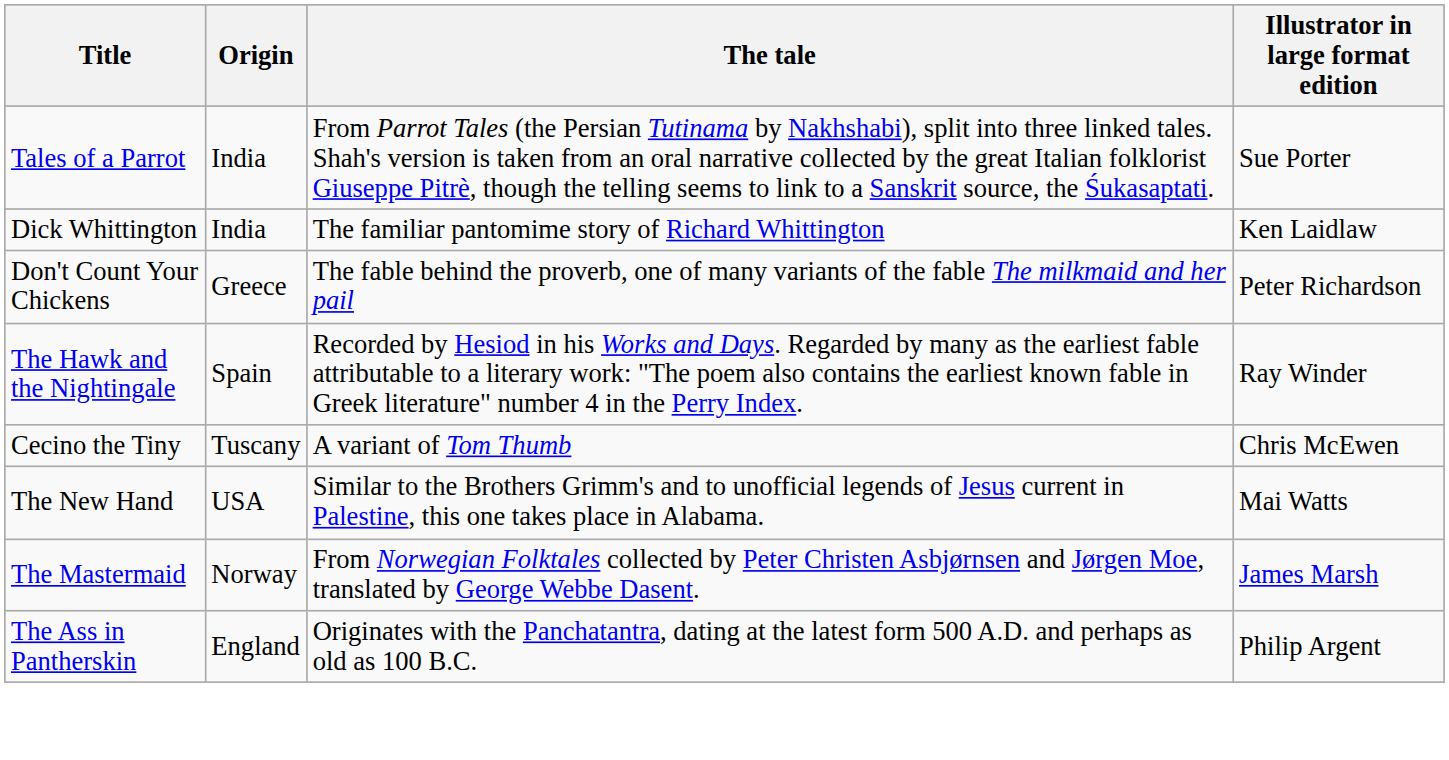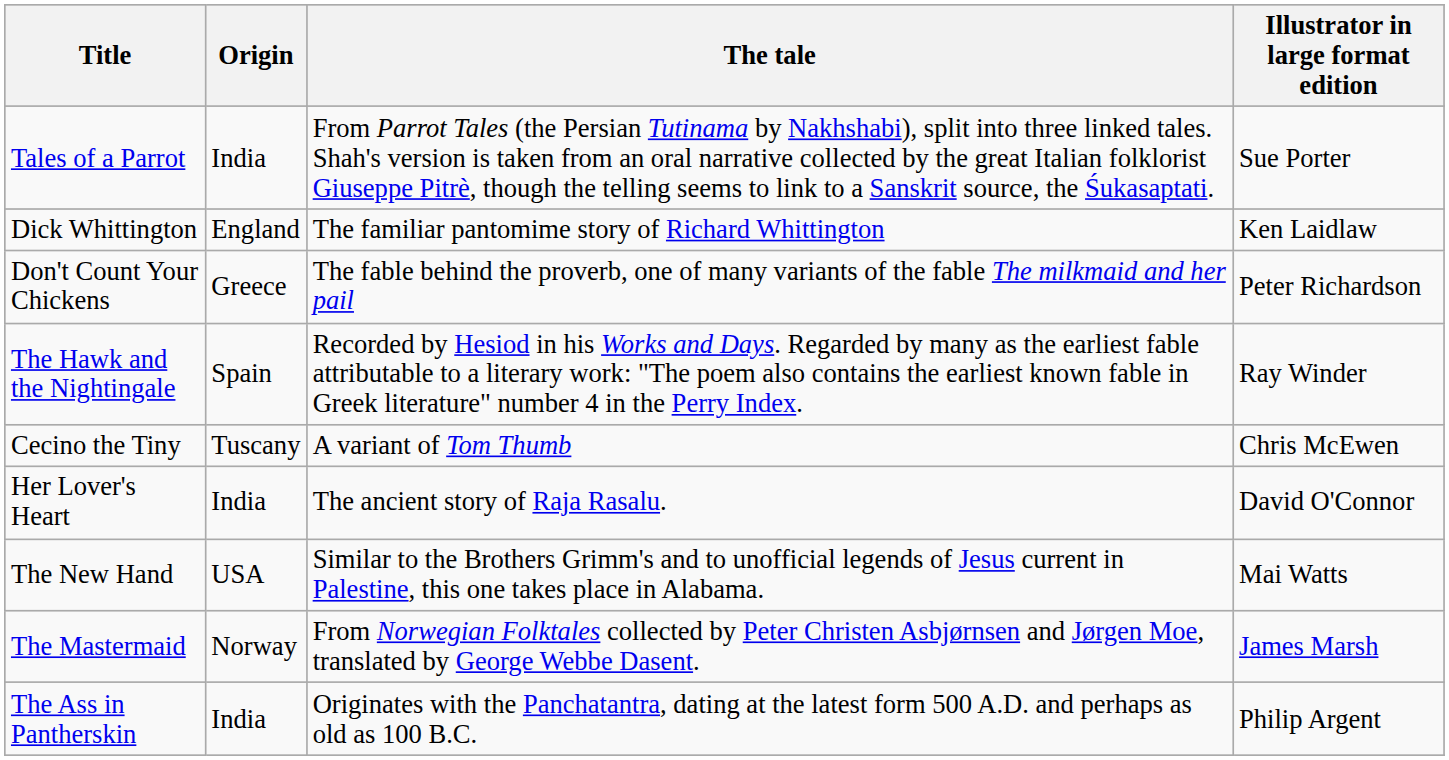Dick Whittington | Origin: India -> England
+ row: Her Lover's Heart | India | The ancient story of Raja Rasalu. | David O'Connor
The Ass in Pantherskin | Origin: England -> India
